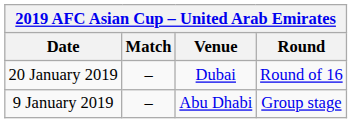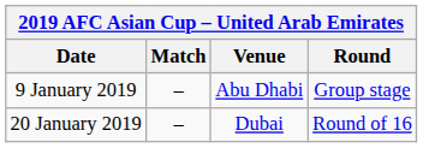rows swapped: 9 January 2019 <-> 20 January 2019
